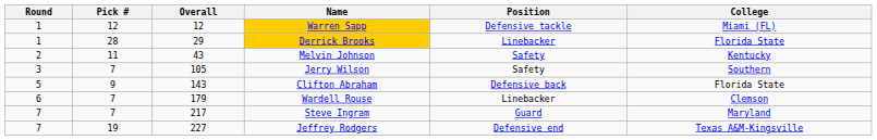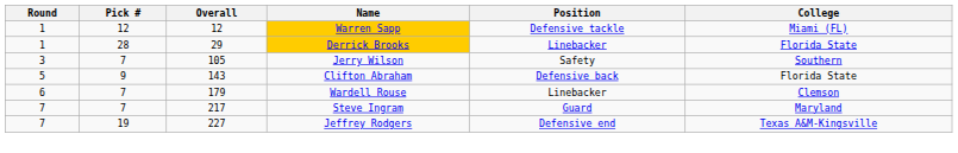- row: 2 | 11 | 43 | Melvin Johnson | Safety | Kentucky
